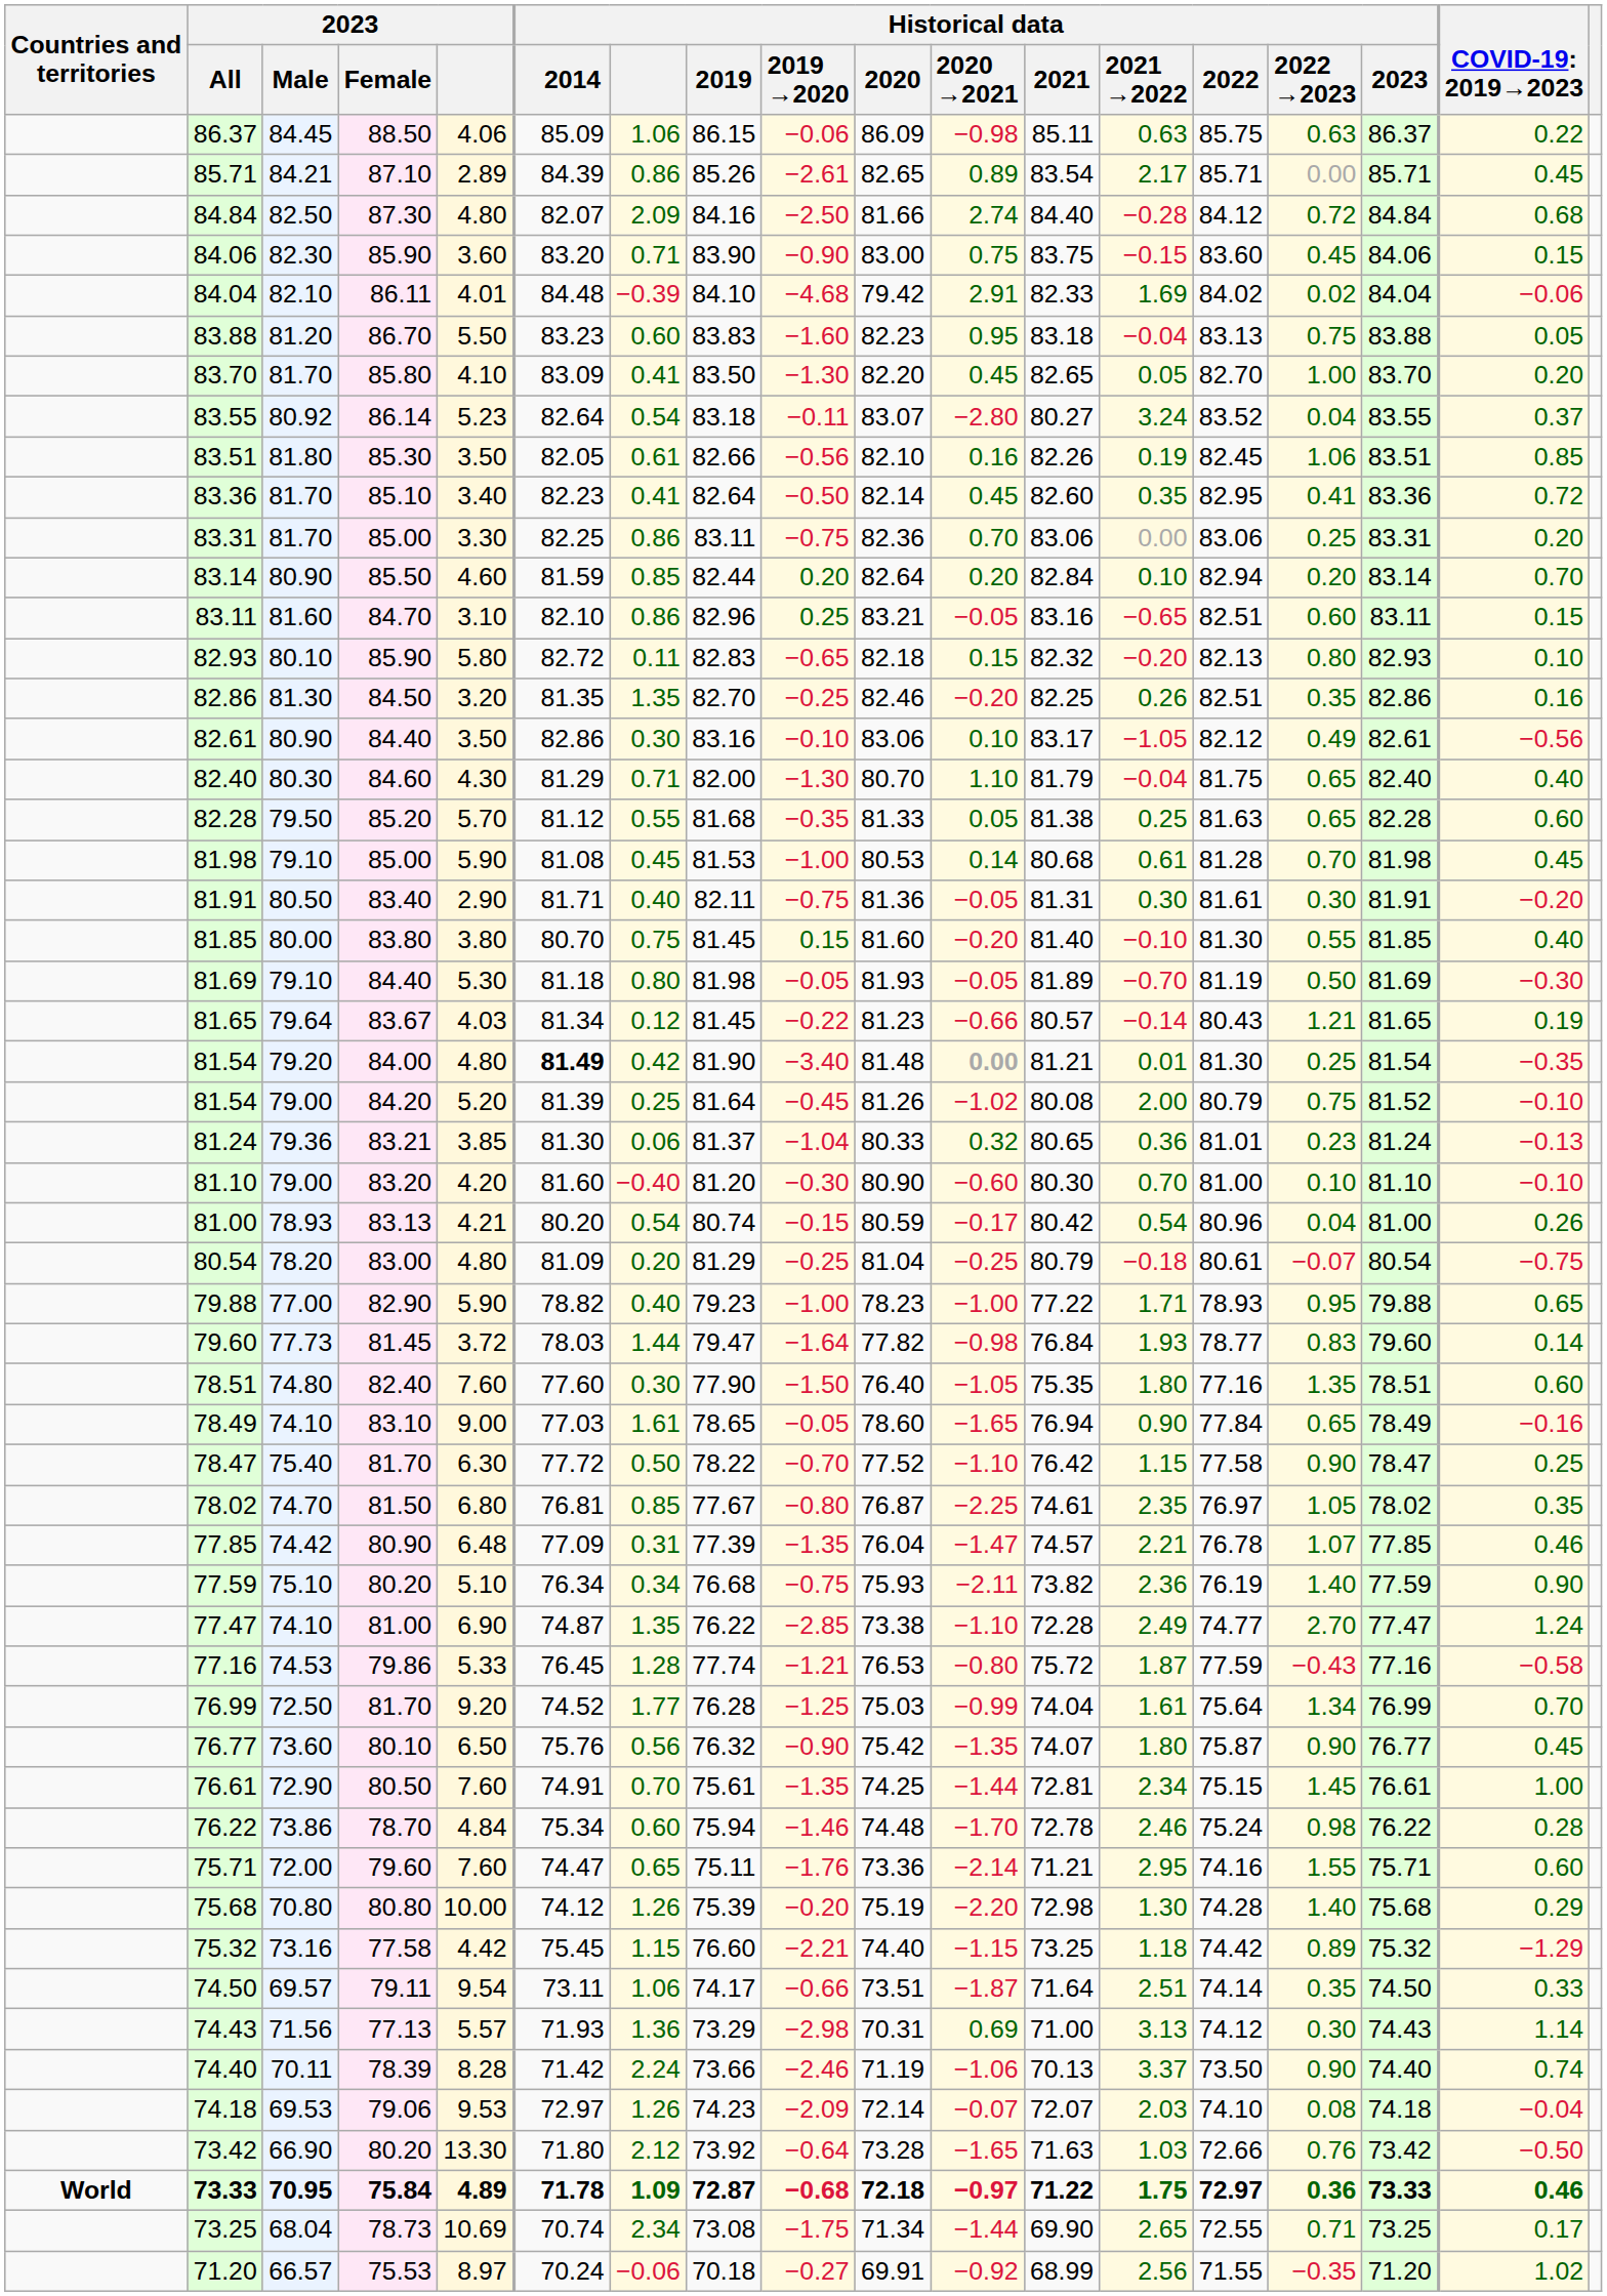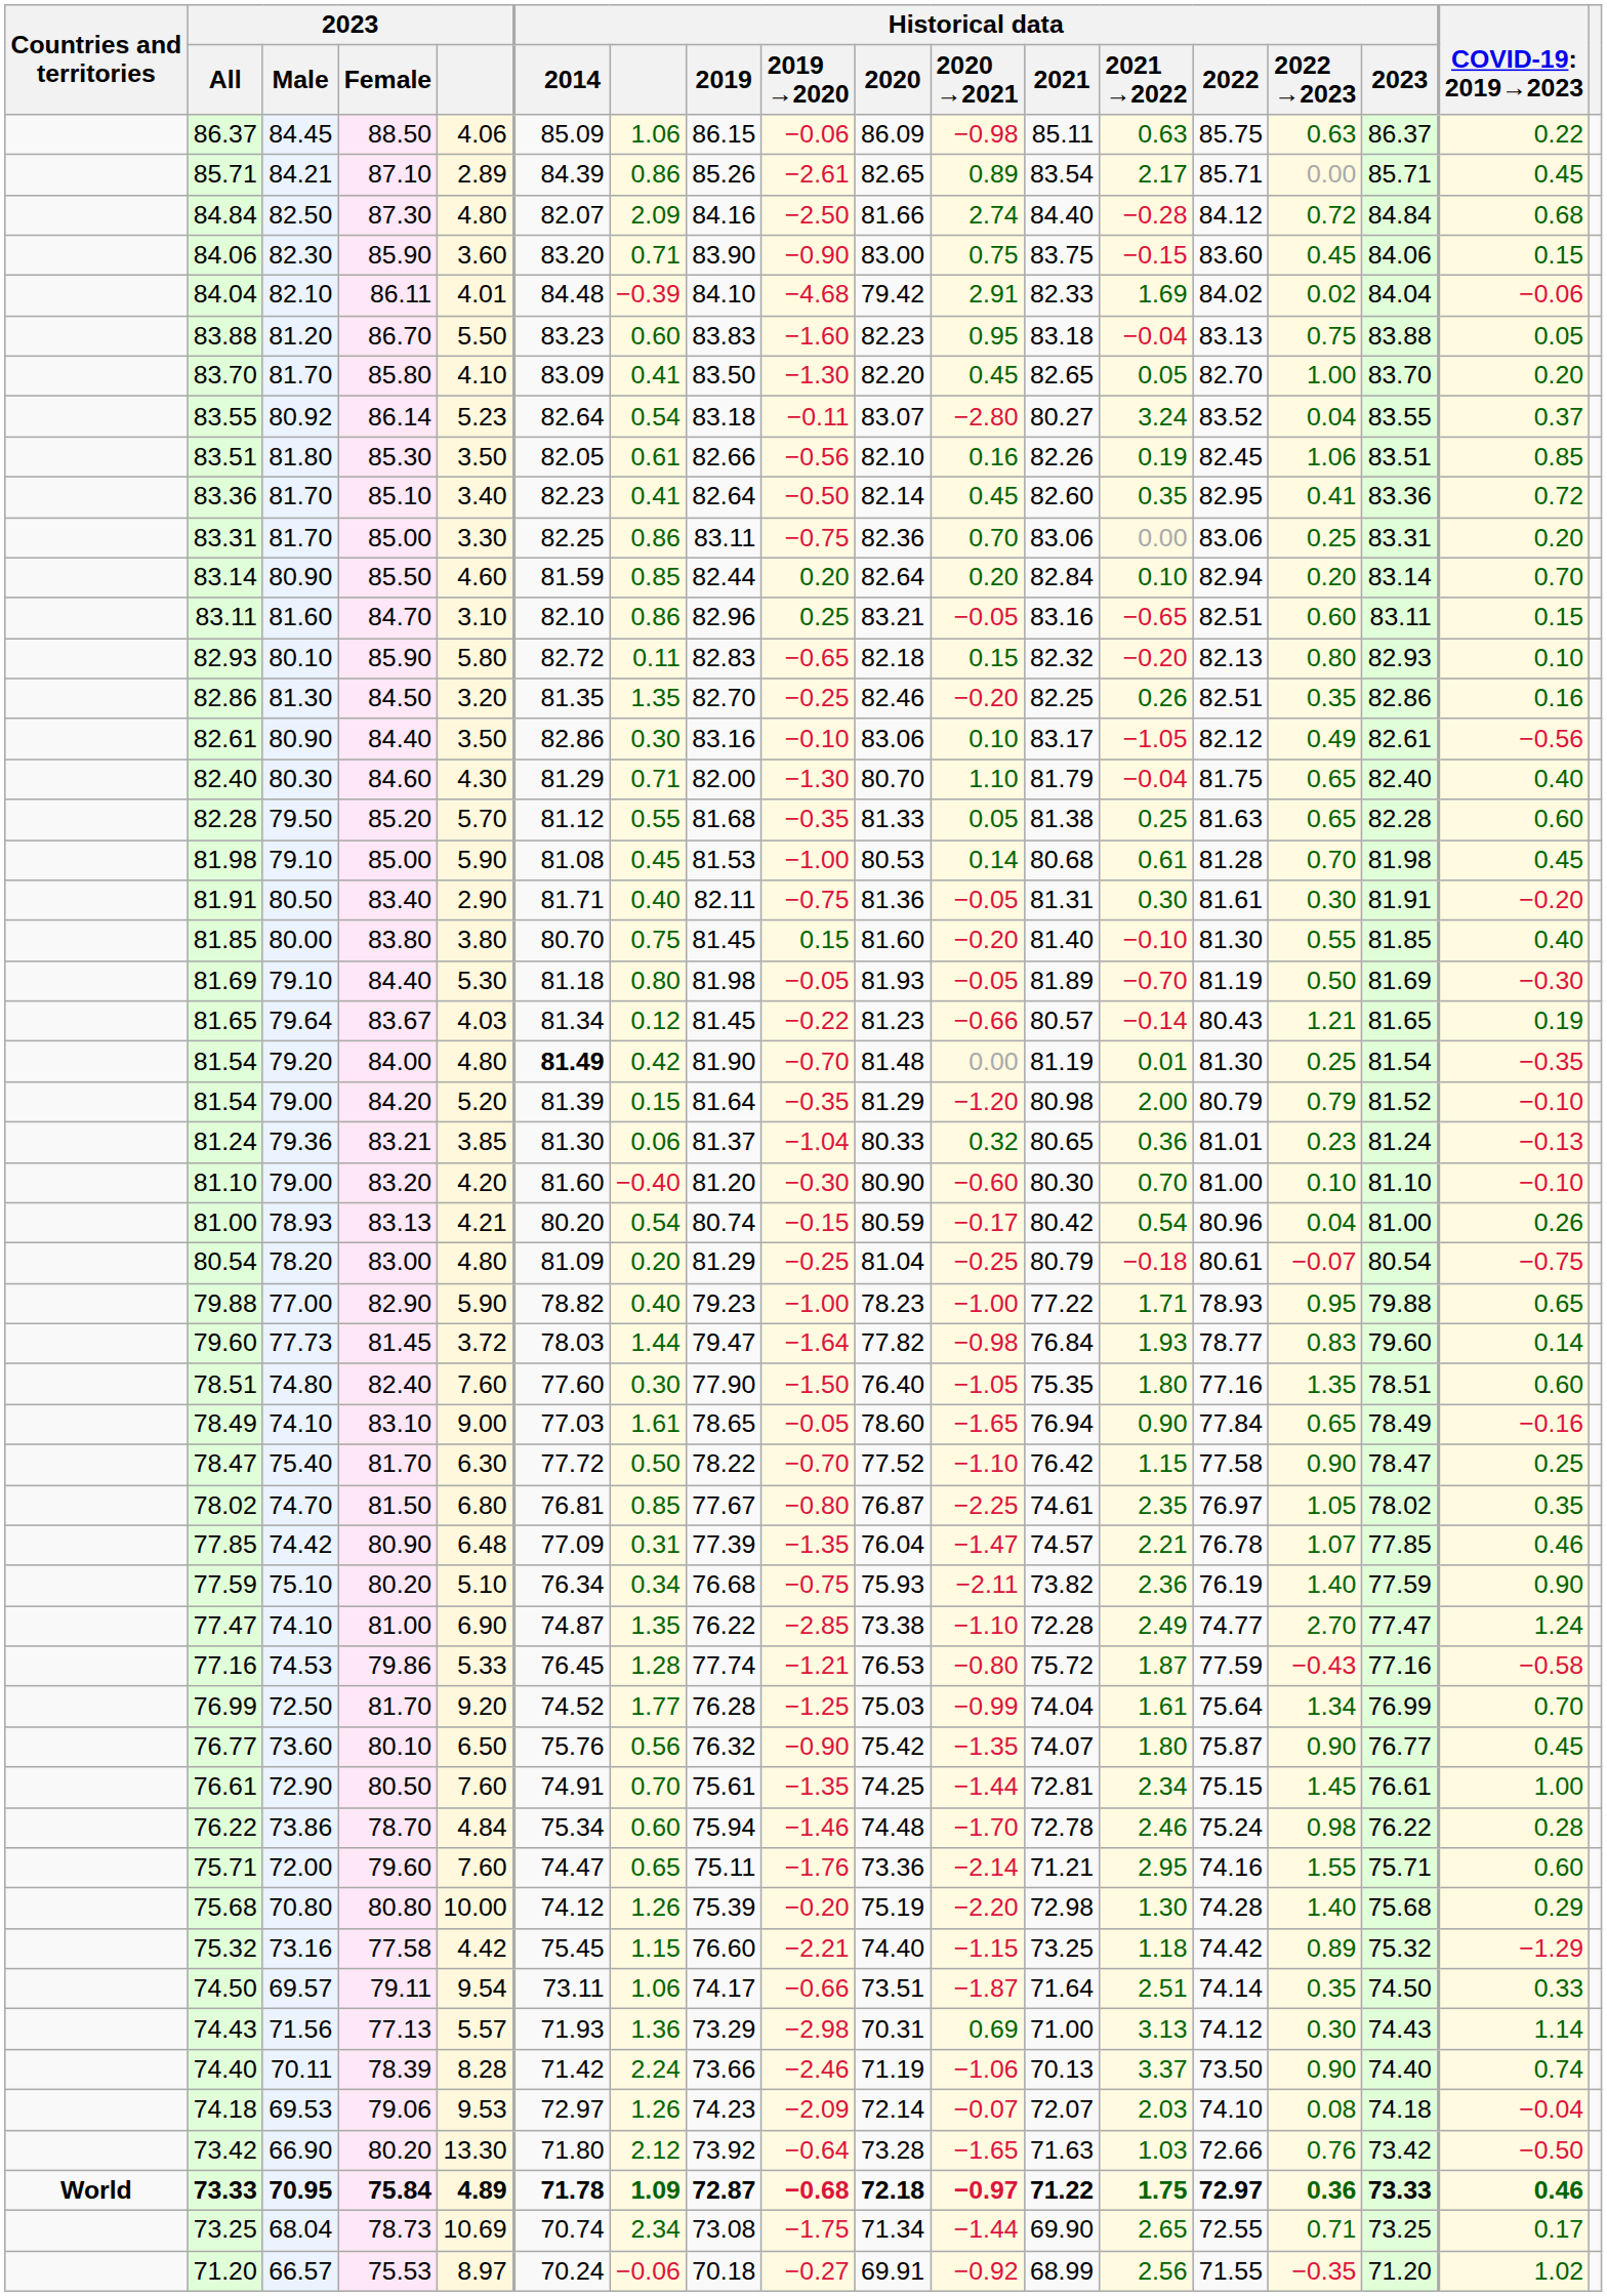81.54 / 84.00 | Historical data / 2019 →2020: −3.40 -> −0.70
81.54 / 84.00 | Historical data / 2020 →2021: bold -> normal
81.54 / 84.00 | Historical data / 2021: 81.21 -> 81.19
81.54 / 84.20 | Historical data: 0.25 -> 0.15
81.54 / 84.20 | Historical data / 2019 →2020: −0.45 -> −0.35
81.54 / 84.20 | Historical data / 2020: 81.26 -> 81.29
81.54 / 84.20 | Historical data / 2020 →2021: −1.02 -> −1.20
81.54 / 84.20 | Historical data / 2021: 80.08 -> 80.98
81.54 / 84.20 | Historical data / 2022 →2023: 0.75 -> 0.79
